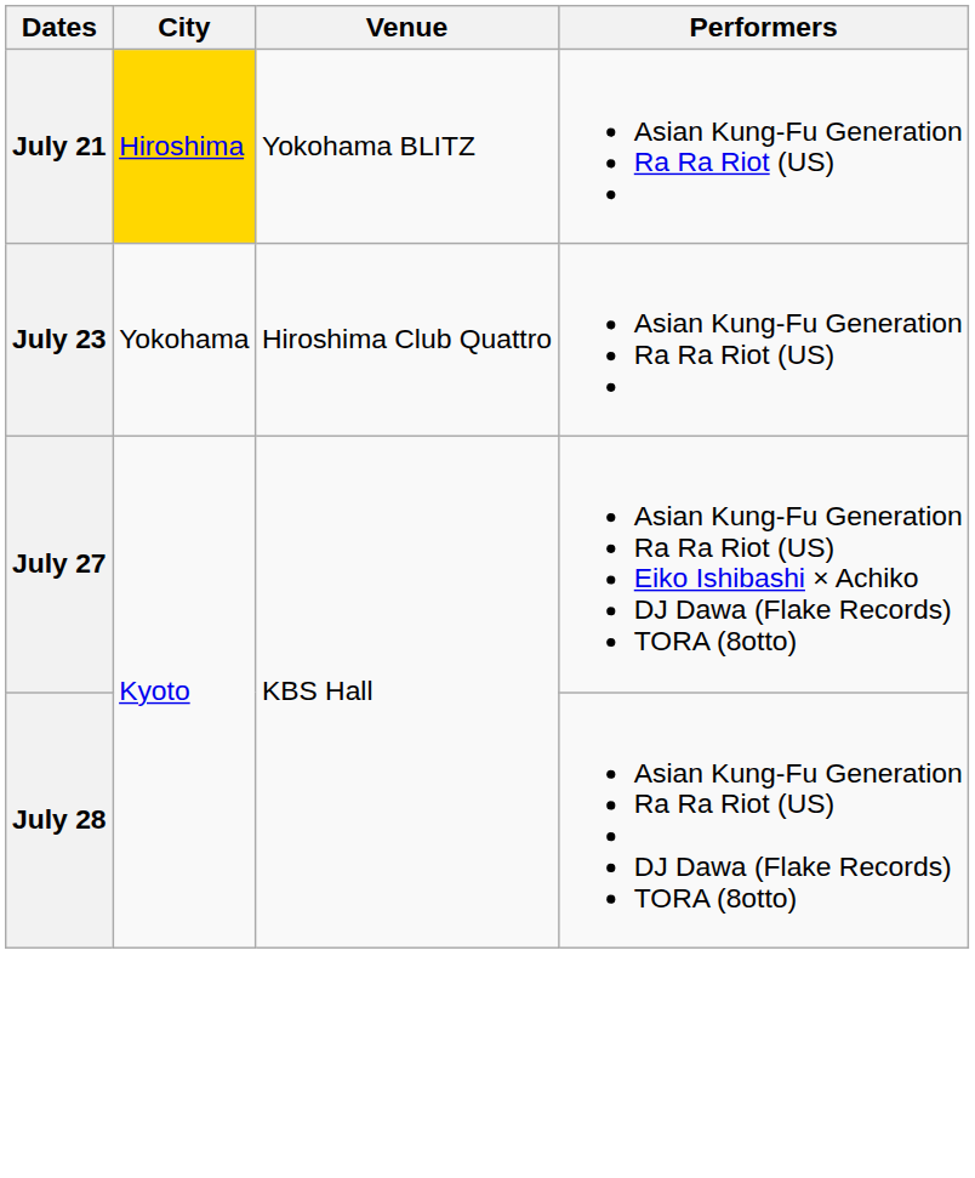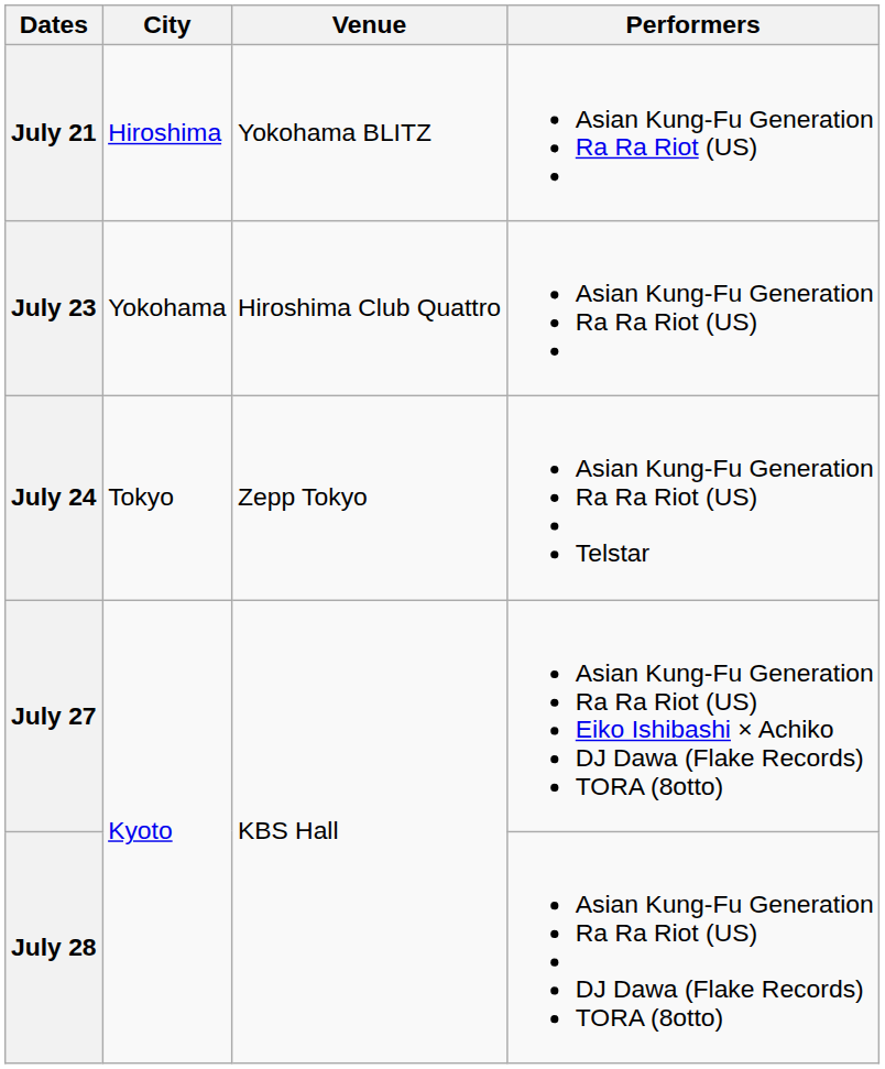July 21 | City: gold background -> no background
+ row: July 24 | Tokyo | Zepp Tokyo | Asian Kung-Fu Generation Ra Ra Riot (US) Telstar
